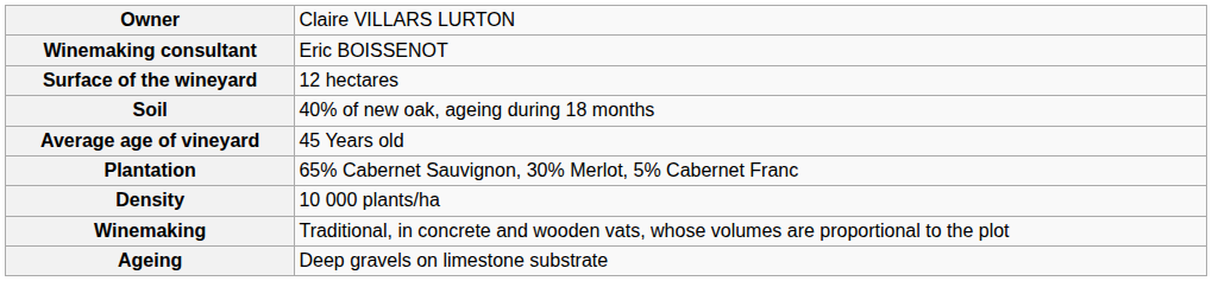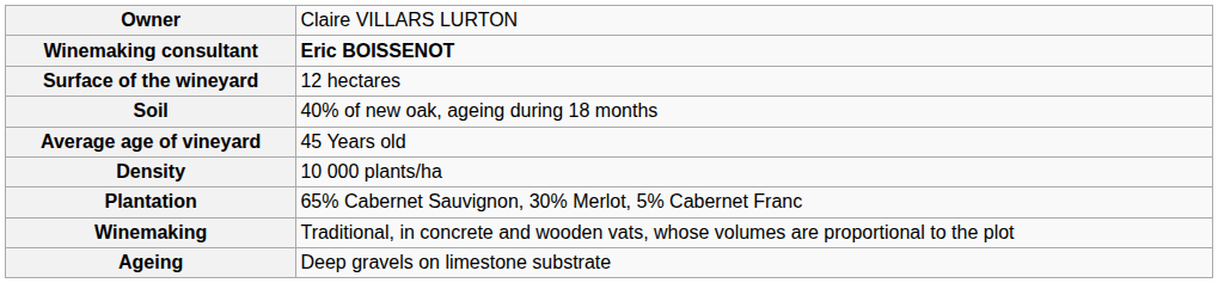Winemaking consultant | column 2: normal -> bold
rows swapped: Density <-> Plantation
